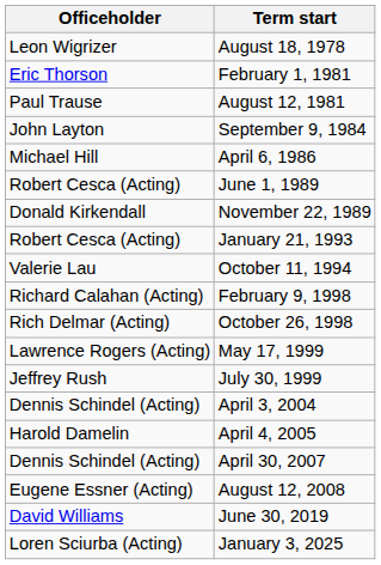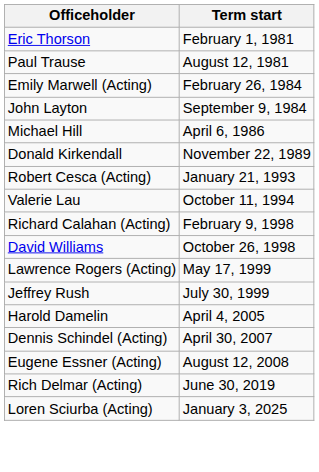- row: Leon Wigrizer | August 18, 1978
+ row: Emily Marwell (Acting) | February 26, 1984
- row: Robert Cesca (Acting) | June 1, 1989
October 26, 1998 | Officeholder: Rich Delmar (Acting) -> David Williams
- row: Dennis Schindel (Acting) | April 3, 2004
June 30, 2019 | Officeholder: David Williams -> Rich Delmar (Acting)
